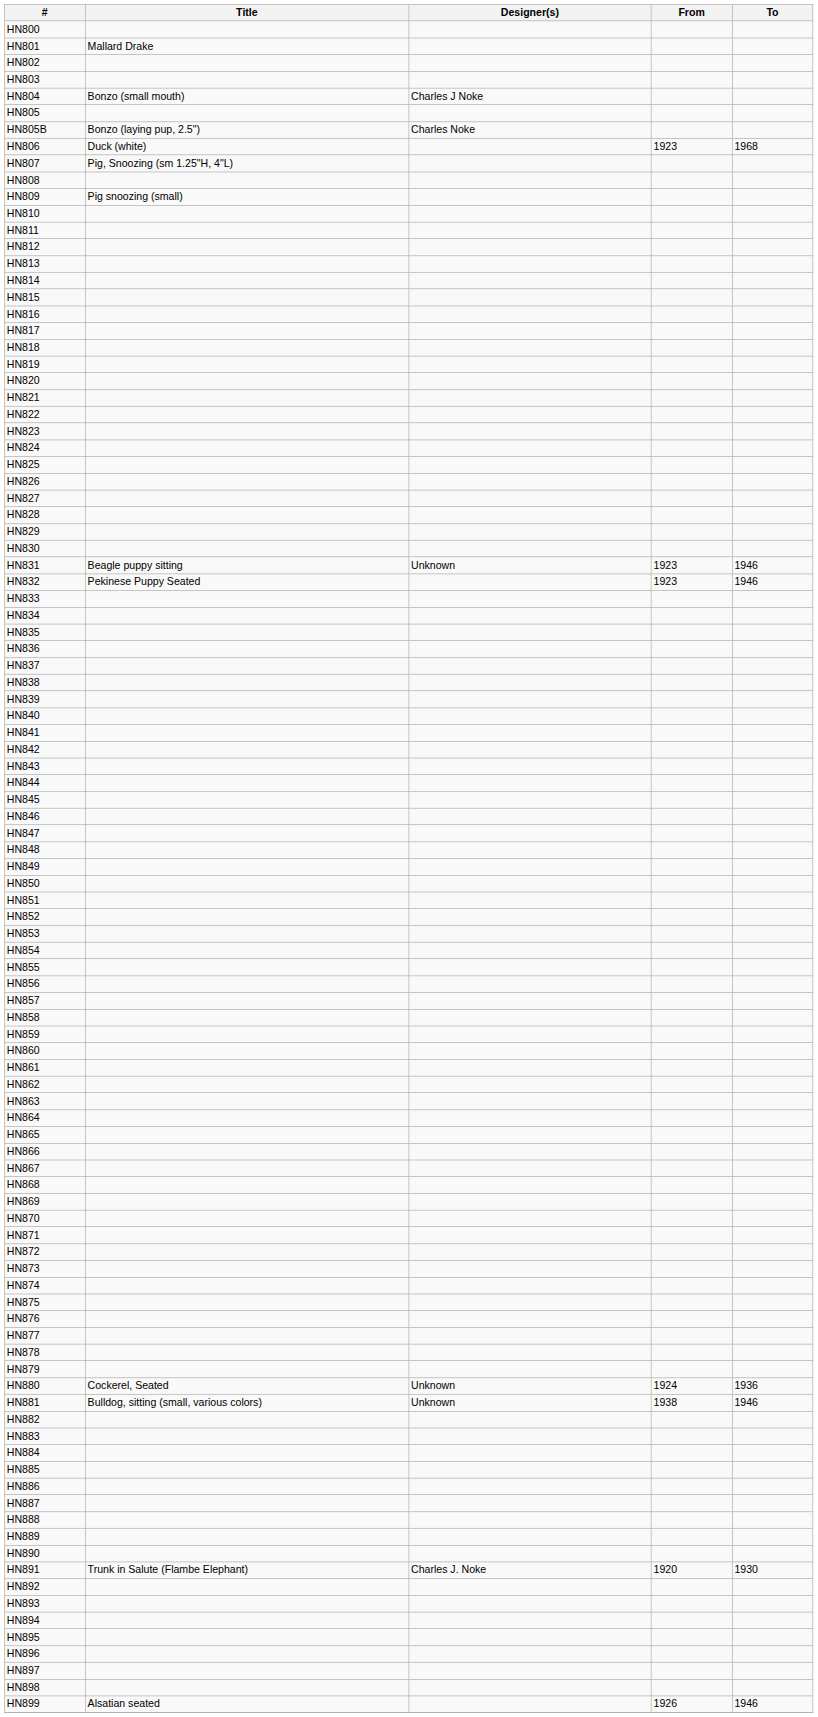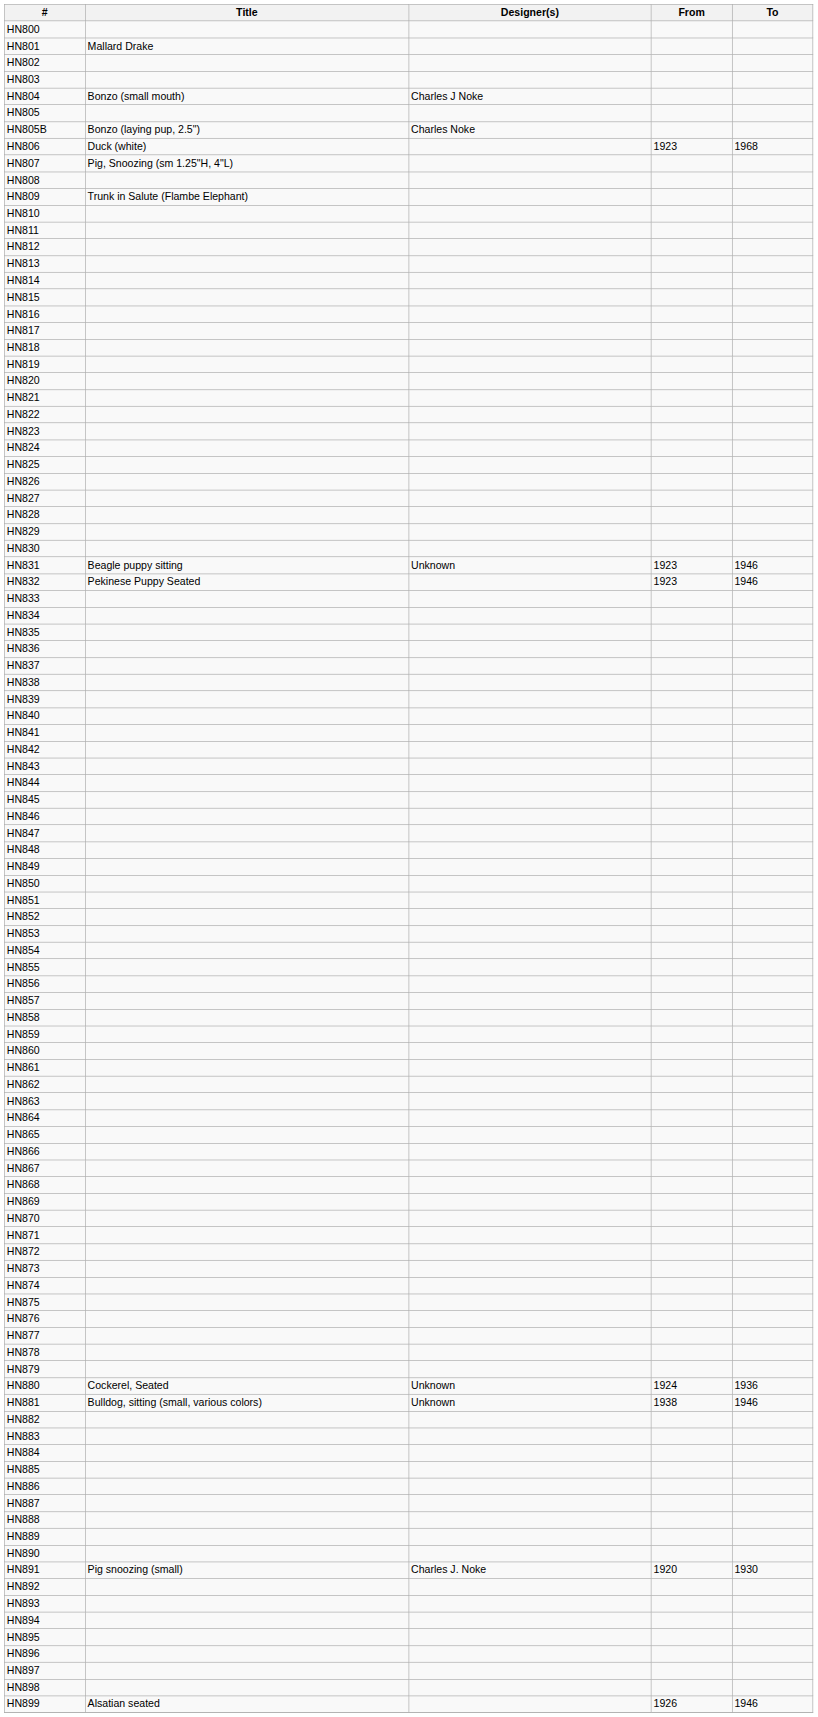HN809 | Title: Pig snoozing (small) -> Trunk in Salute (Flambe Elephant)
HN891 | Title: Trunk in Salute (Flambe Elephant) -> Pig snoozing (small)
